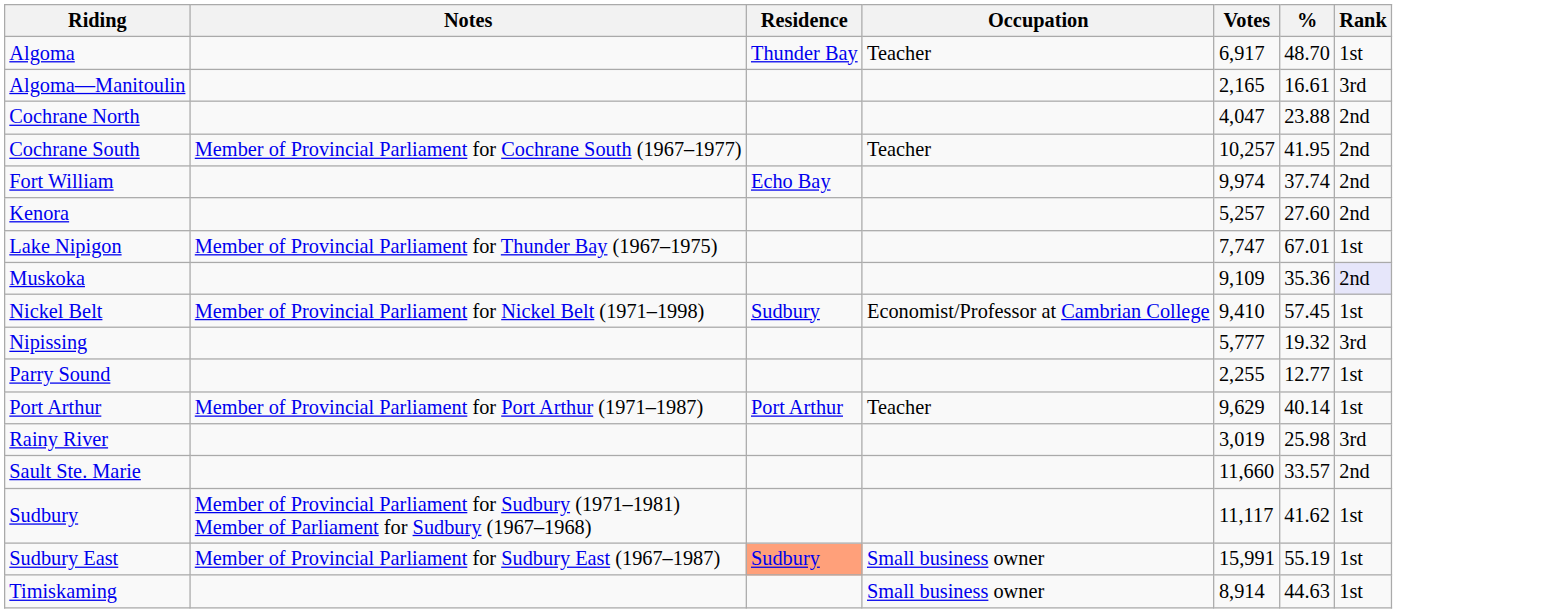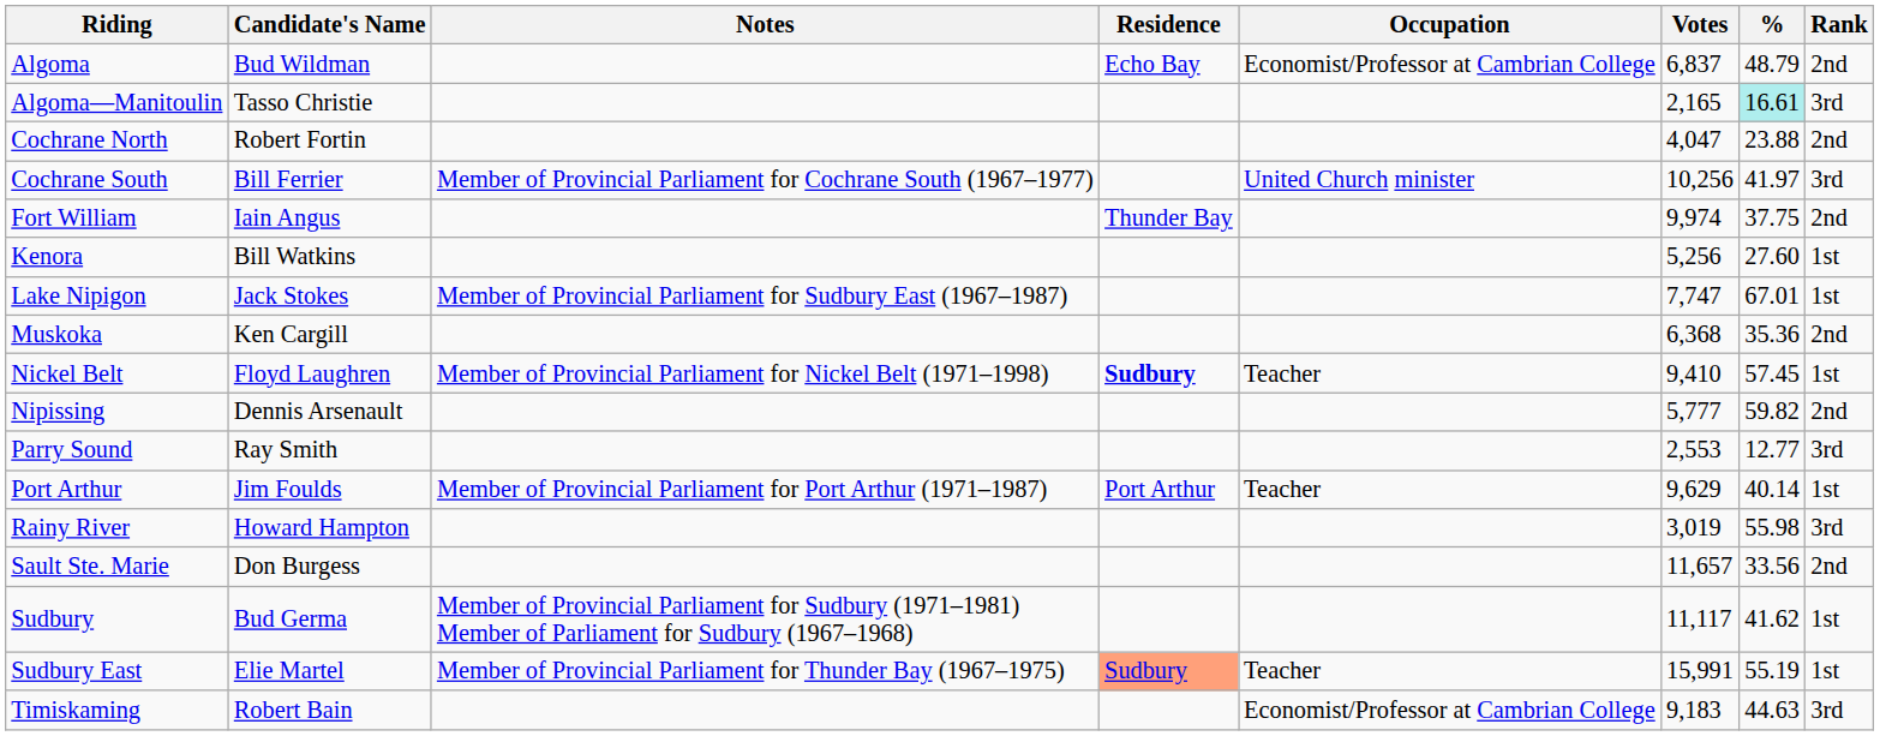+ column: Candidate's Name | Bud Wildman | Tasso Christie | Robert Fortin | Bill Ferrier | Iain Angus | Bill Watkins | Jack Stokes | Ken Cargill | Floyd Laughren | Dennis Arsenault | Ray Smith | Jim Foulds | Howard Hampton | Don Burgess | Bud Germa | Elie Martel | Robert Bain
Algoma | Residence: Thunder Bay -> Echo Bay
Algoma | Occupation: Teacher -> Economist/Professor at Cambrian College
Algoma | Votes: 6,917 -> 6,837
Algoma | %: 48.70 -> 48.79
Algoma | Rank: 1st -> 2nd
Algoma—Manitoulin | %: no background -> paleturquoise background
Cochrane South | Occupation: Teacher -> United Church minister
Cochrane South | Votes: 10,257 -> 10,256
Cochrane South | %: 41.95 -> 41.97
Cochrane South | Rank: 2nd -> 3rd
Fort William | Residence: Echo Bay -> Thunder Bay
Fort William | %: 37.74 -> 37.75
Kenora | Votes: 5,257 -> 5,256
Kenora | Rank: 2nd -> 1st
Lake Nipigon | Notes: Member of Provincial Parliament for Thunder Bay (1967–1975) -> Member of Provincial Parliament for Sudbury East (1967–1987)
Muskoka | Votes: 9,109 -> 6,368
Muskoka | Rank: lavender background -> no background
Nickel Belt | Residence: normal -> bold
Nickel Belt | Occupation: Economist/Professor at Cambrian College -> Teacher
Nipissing | %: 19.32 -> 59.82
Nipissing | Rank: 3rd -> 2nd
Parry Sound | Votes: 2,255 -> 2,553
Parry Sound | Rank: 1st -> 3rd
Rainy River | %: 25.98 -> 55.98
Sault Ste. Marie | Votes: 11,660 -> 11,657
Sault Ste. Marie | %: 33.57 -> 33.56
Sudbury East | Notes: Member of Provincial Parliament for Sudbury East (1967–1987) -> Member of Provincial Parliament for Thunder Bay (1967–1975)
Sudbury East | Occupation: Small business owner -> Teacher
Timiskaming | Occupation: Small business owner -> Economist/Professor at Cambrian College
Timiskaming | Votes: 8,914 -> 9,183
Timiskaming | Rank: 1st -> 3rd
